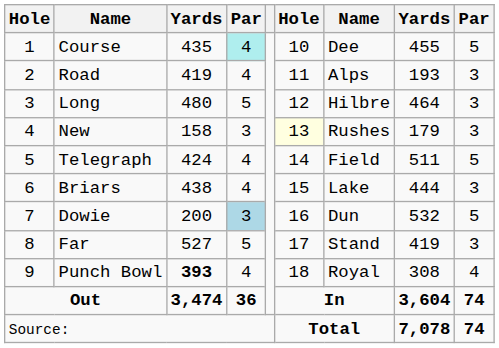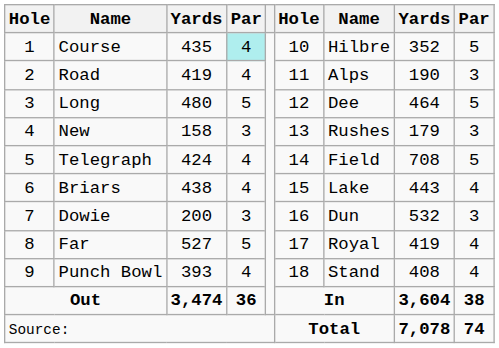Course | column 7: Dee -> Hilbre
Course | column 8: 455 -> 352
Road | column 8: 193 -> 190
Long | column 7: Hilbre -> Dee
Long | column 9: 3 -> 5
New | column 6: lightyellow background -> no background
Telegraph | column 8: 511 -> 708
Briars | column 8: 444 -> 443
Briars | column 9: 3 -> 4
Dowie | column 4: lightblue background -> no background
Dowie | column 9: 5 -> 3
Far | column 7: Stand -> Royal
Far | column 9: 3 -> 4
Punch Bowl | column 3: bold -> normal
Punch Bowl | column 7: Royal -> Stand
Punch Bowl | column 8: 308 -> 408
Out | column 9: 74 -> 38
